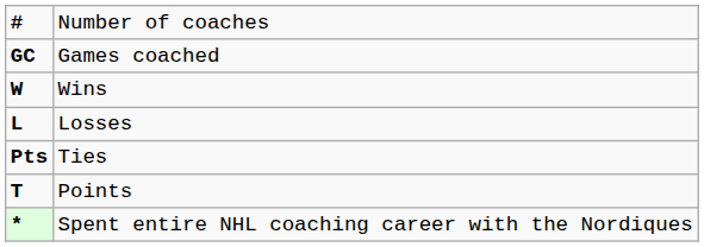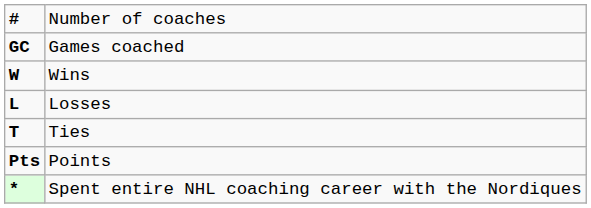Ties | column 1: Pts -> T
Points | column 1: T -> Pts
